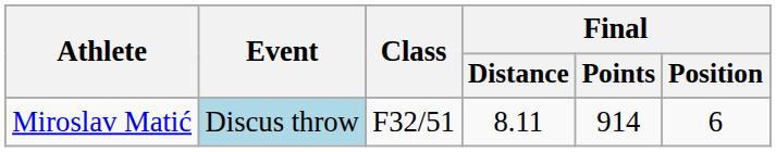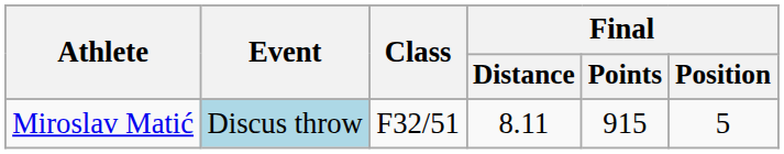Miroslav Matić | Final / Points: 914 -> 915
Miroslav Matić | Final / Position: 6 -> 5
